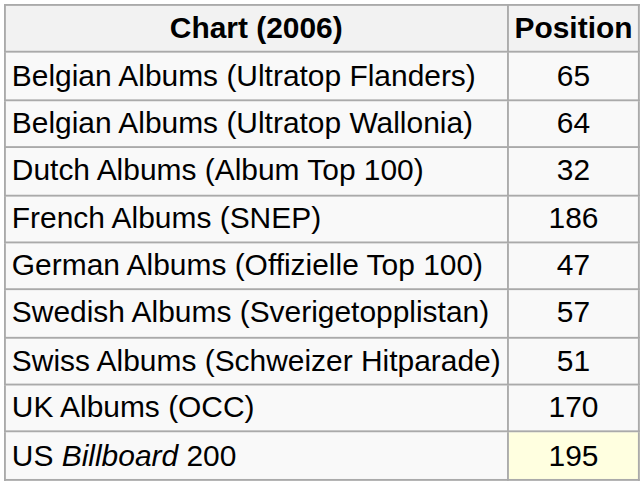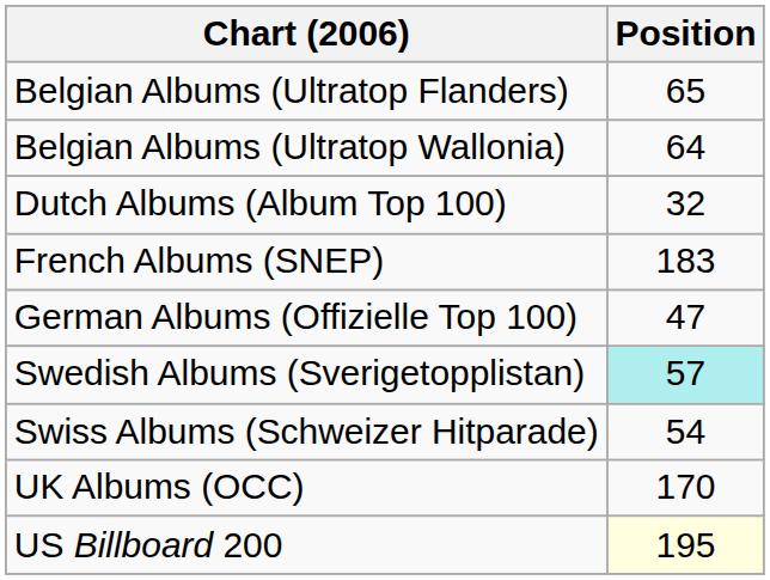French Albums (SNEP) | Position: 186 -> 183
Swedish Albums (Sverigetopplistan) | Position: no background -> paleturquoise background
Swiss Albums (Schweizer Hitparade) | Position: 51 -> 54
